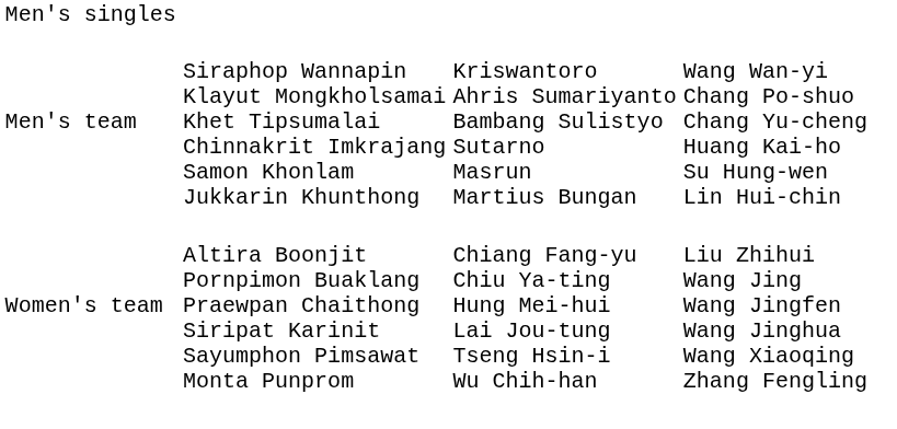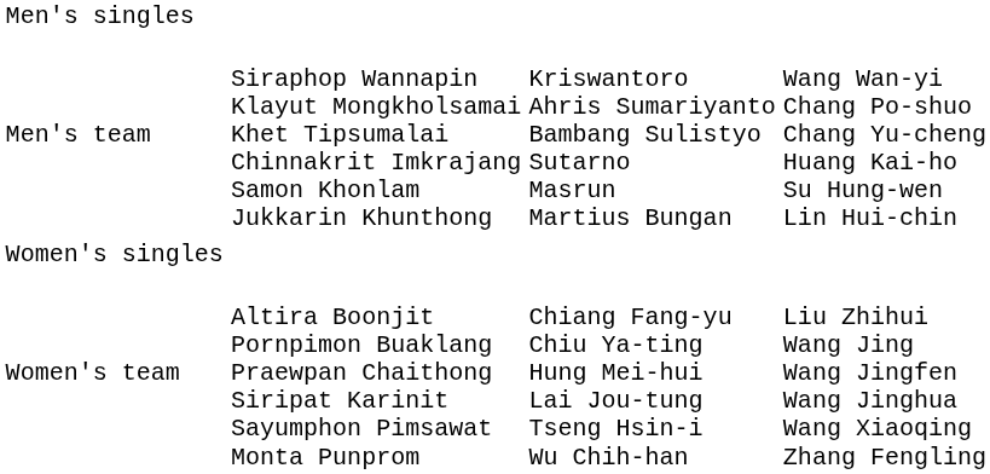+ row: Women's singles
